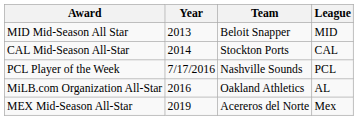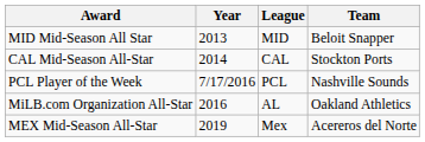columns swapped: Team <-> League
